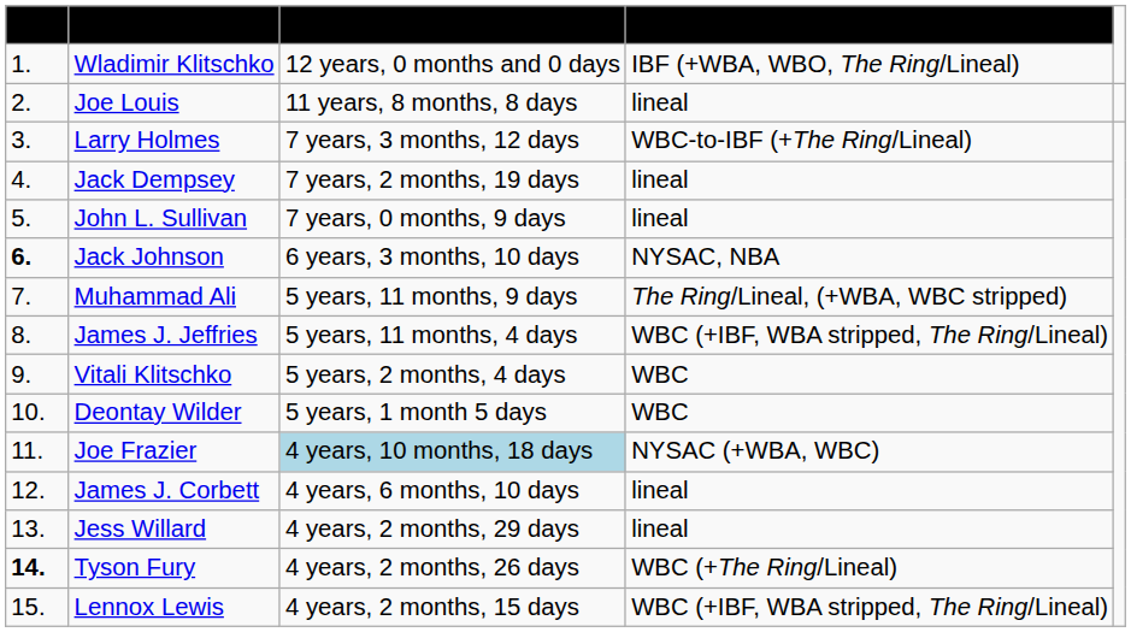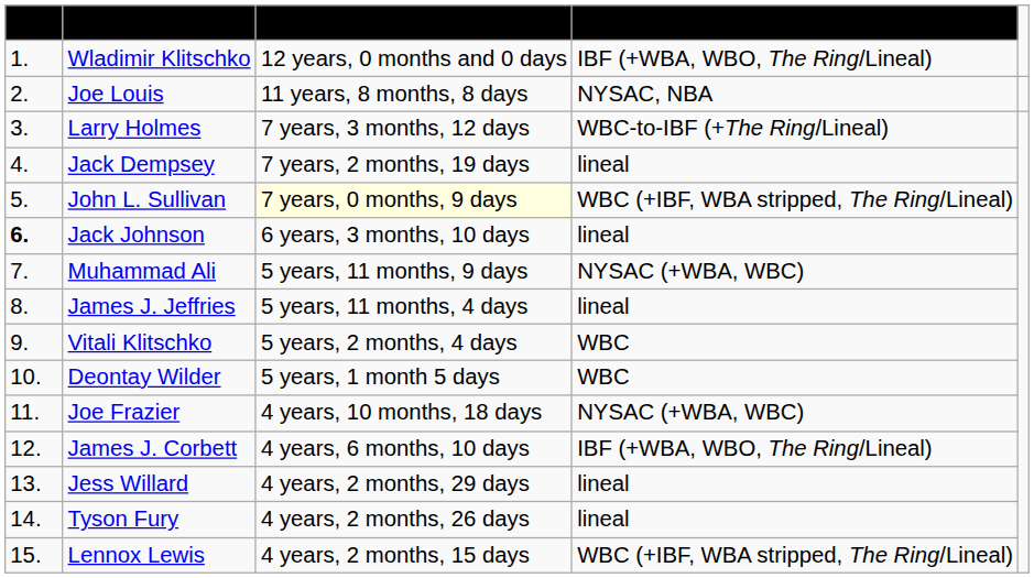Joe Louis | Title recognition: lineal -> NYSAC, NBA
John L. Sullivan | Title Reign: no background -> lightyellow background
John L. Sullivan | Title recognition: lineal -> WBC (+IBF, WBA stripped, The Ring/Lineal)
Jack Johnson | Title recognition: NYSAC, NBA -> lineal
Muhammad Ali | Title recognition: The Ring/Lineal, (+WBA, WBC stripped) -> NYSAC (+WBA, WBC)
James J. Jeffries | Title recognition: WBC (+IBF, WBA stripped, The Ring/Lineal) -> lineal
Joe Frazier | Title Reign: lightblue background -> no background
James J. Corbett | Title recognition: lineal -> IBF (+WBA, WBO, The Ring/Lineal)
Tyson Fury | Pos.: bold -> normal
Tyson Fury | Title recognition: WBC (+The Ring/Lineal) -> lineal
